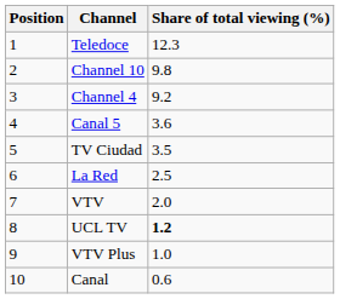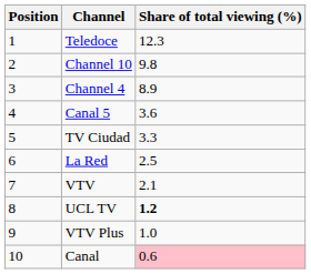Channel 4 | Share of total viewing (%): 9.2 -> 8.9
TV Ciudad | Share of total viewing (%): 3.5 -> 3.3
VTV | Share of total viewing (%): 2.0 -> 2.1
Canal | Share of total viewing (%): no background -> pink background
